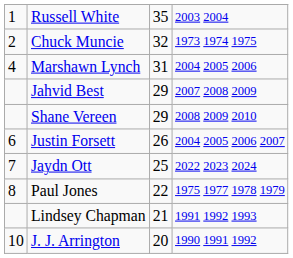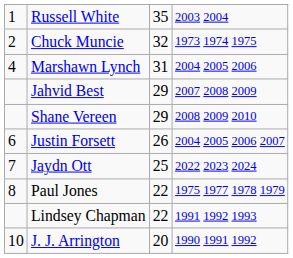Lindsey Chapman | column 3: 21 -> 22
